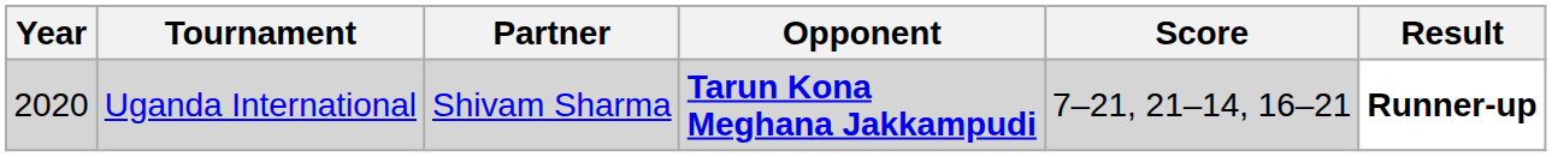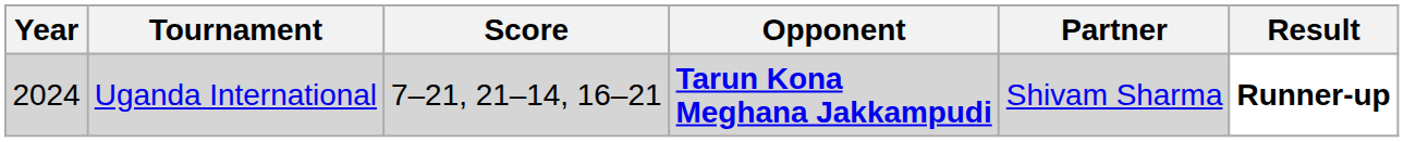columns swapped: Partner <-> Score
Uganda International | Year: 2020 -> 2024
